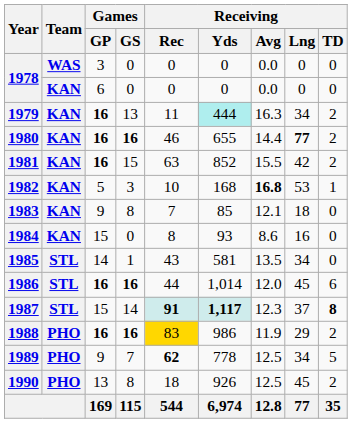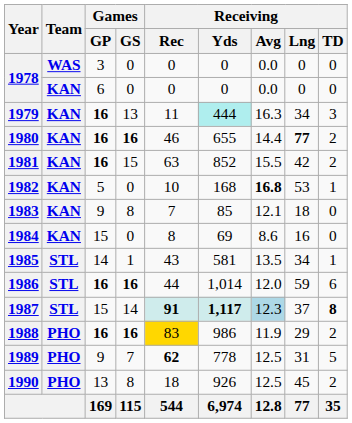1979 | Receiving / TD: 2 -> 3
1982 | Games / GS: 3 -> 0
1984 | Receiving / Yds: 93 -> 69
1985 | Receiving / TD: 0 -> 1
1986 | Receiving / Lng: 45 -> 59
1987 | Receiving / Avg: no background -> lightblue background
1989 | Receiving / Lng: 34 -> 31
